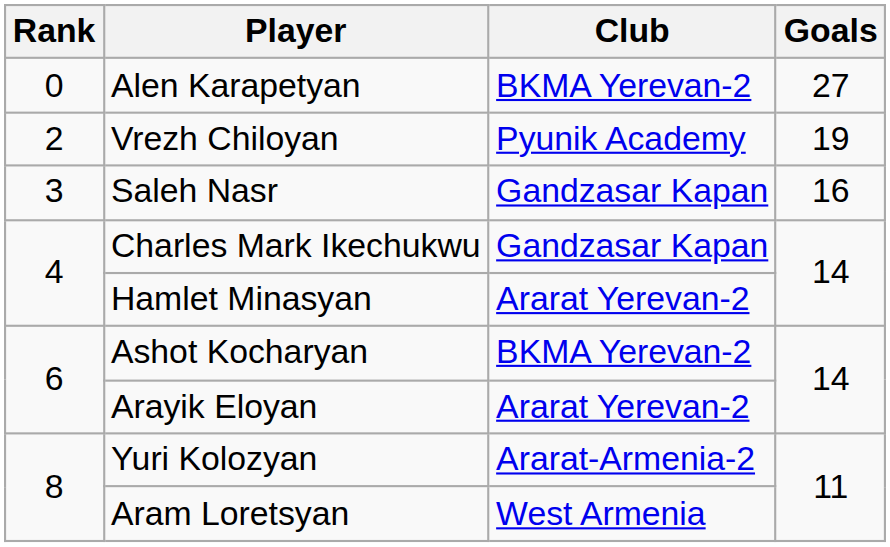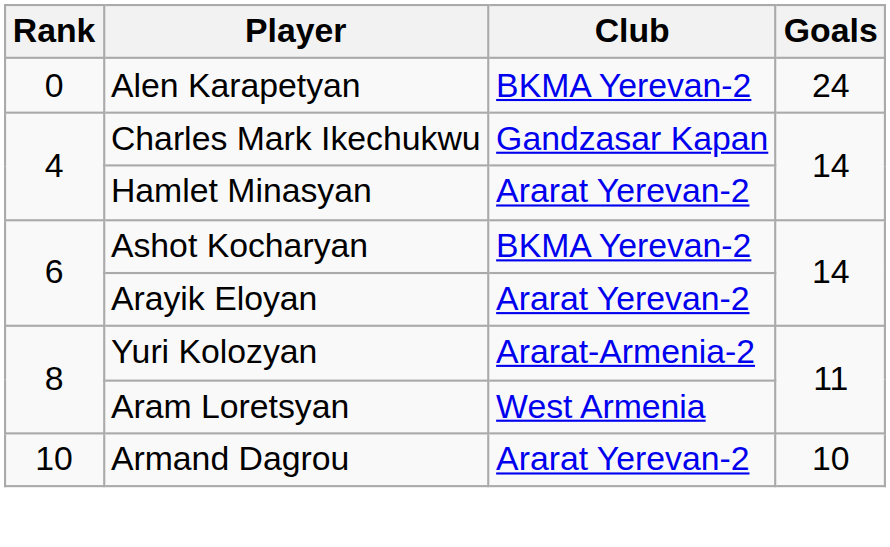Alen Karapetyan | Goals: 27 -> 24
- row: 2 | Vrezh Chiloyan | Pyunik Academy | 19
- row: 3 | Saleh Nasr | Gandzasar Kapan | 16
+ row: 10 | Armand Dagrou | Ararat Yerevan-2 | 10
